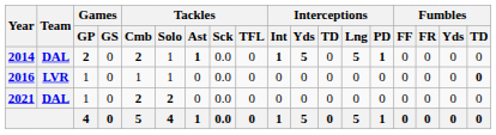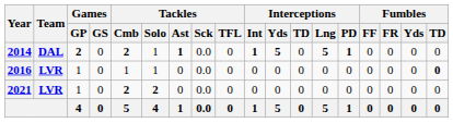2021 | Team: DAL -> LVR
